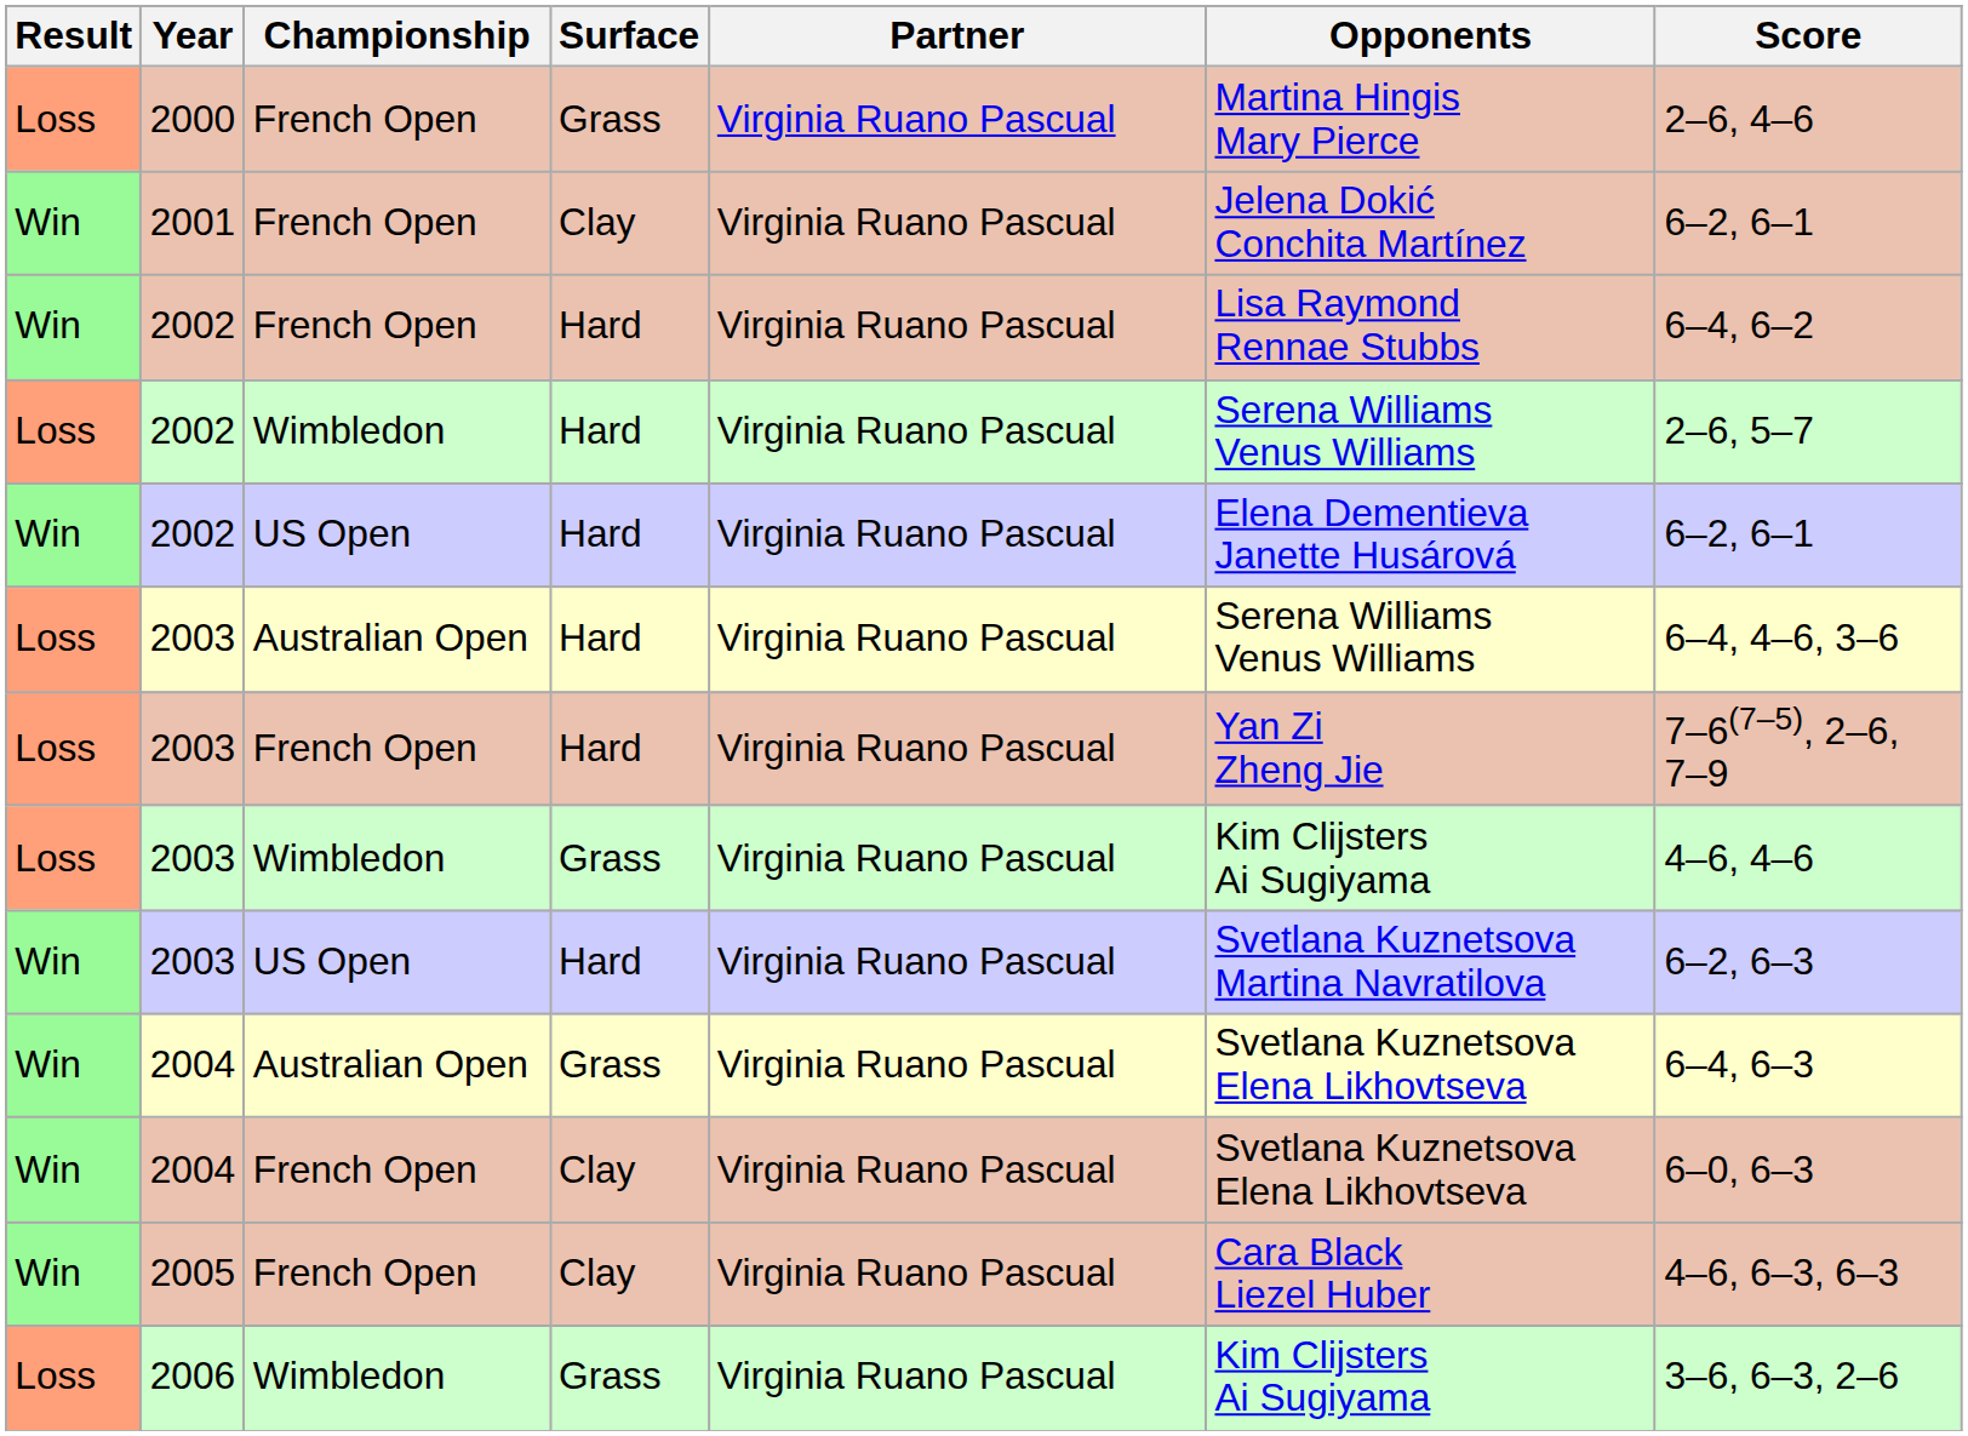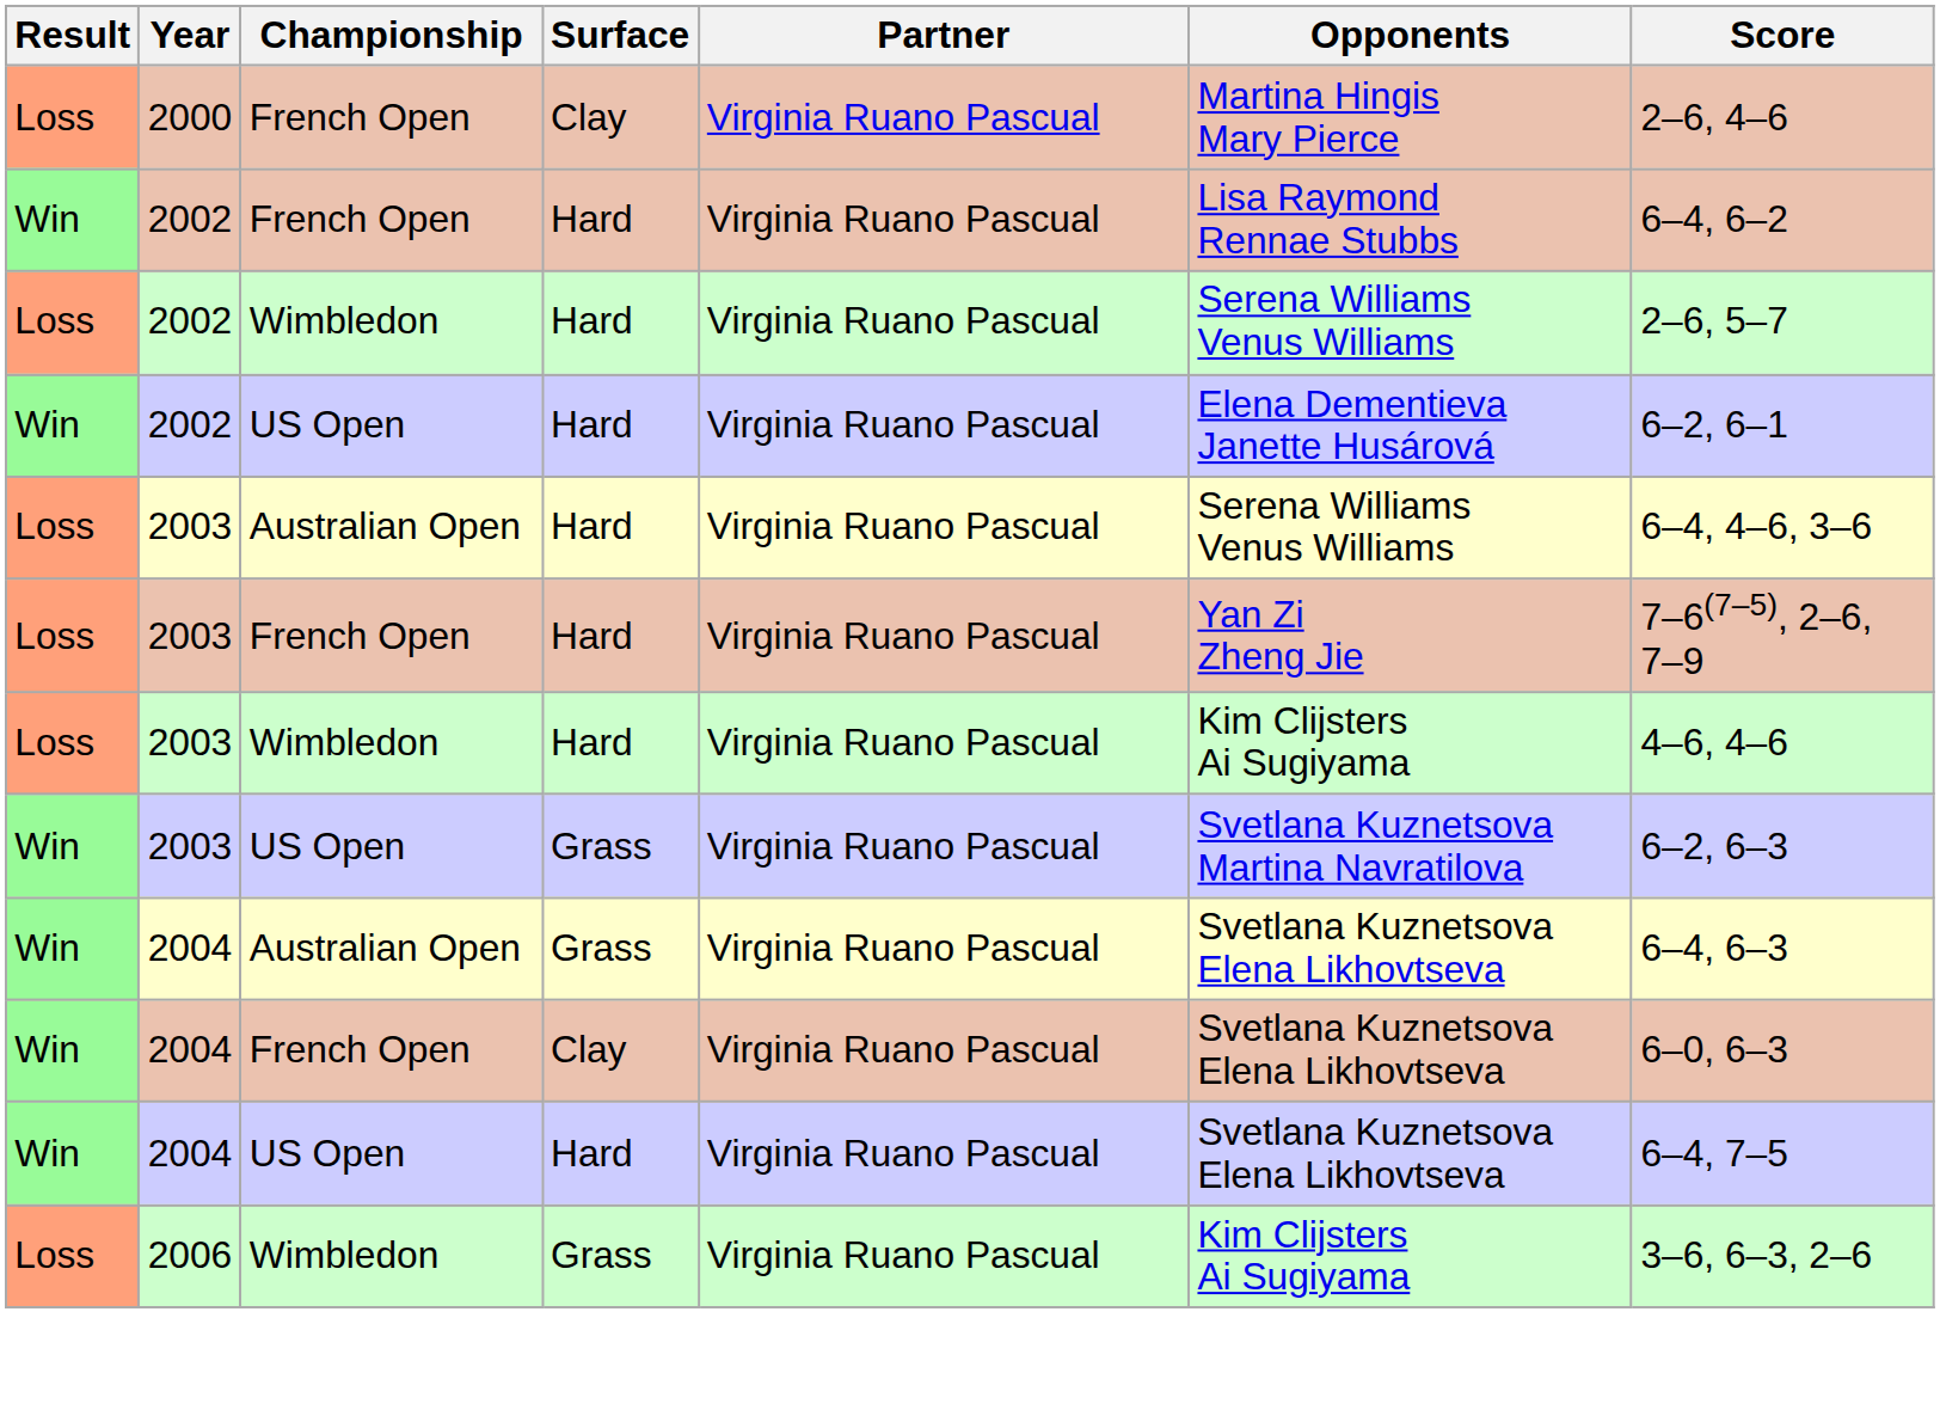2000 | Surface: Grass -> Clay
- row: Win | 2001 | French Open | Clay | Virginia Ruano Pascual | Jelena Dokić Conchita Martínez | 6–2, 6–1
2003 / Wimbledon | Surface: Grass -> Hard
2003 / US Open | Surface: Hard -> Grass
+ row: Win | 2004 | US Open | Hard | Virginia Ruano Pascual | Svetlana Kuznetsova Elena Likhovtseva | 6–4, 7–5
- row: Win | 2005 | French Open | Clay | Virginia Ruano Pascual | Cara Black Liezel Huber | 4–6, 6–3, 6–3
